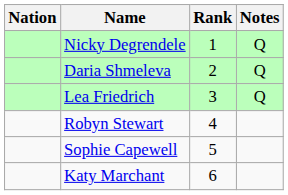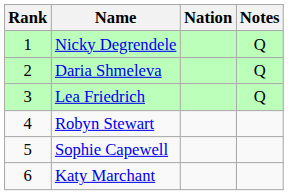columns swapped: Rank <-> Nation
